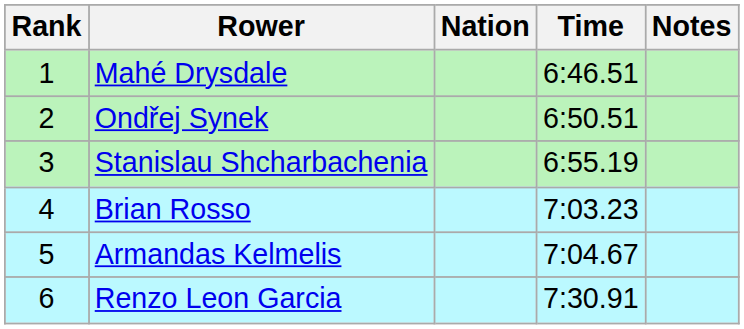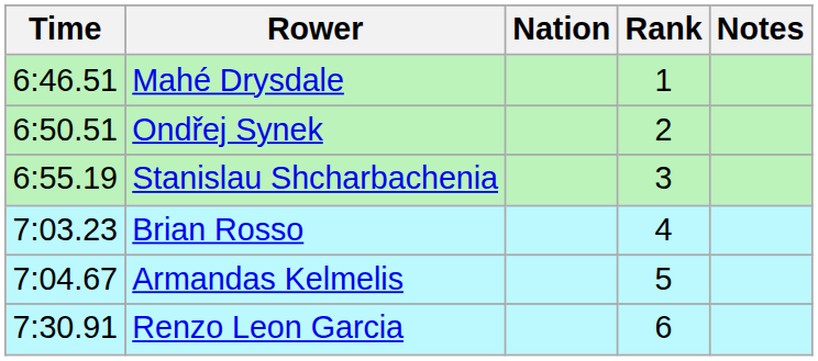columns swapped: Rank <-> Time
